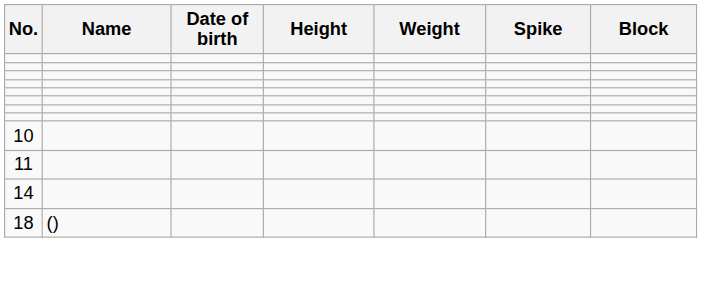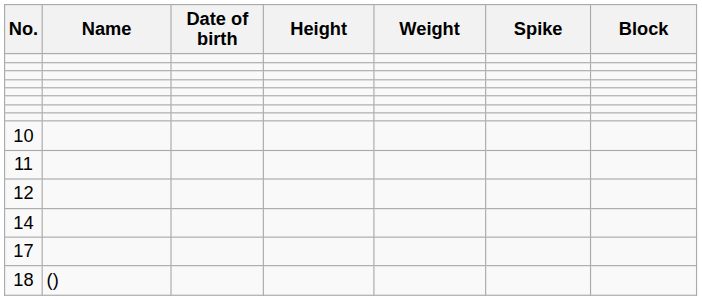+ row: 12
+ row: 17
